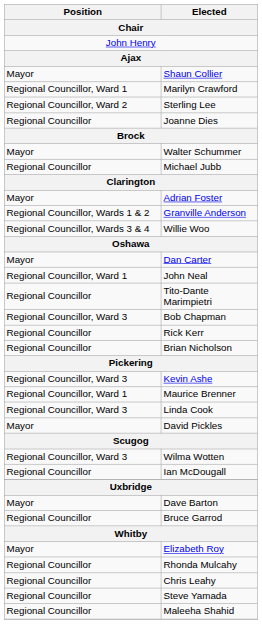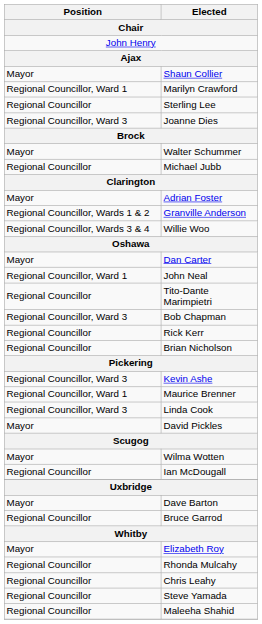Sterling Lee | Position: Regional Councillor, Ward 2 -> Regional Councillor
Joanne Dies | Position: Regional Councillor -> Regional Councillor, Ward 3
Wilma Wotten | Position: Regional Councillor, Ward 3 -> Mayor
